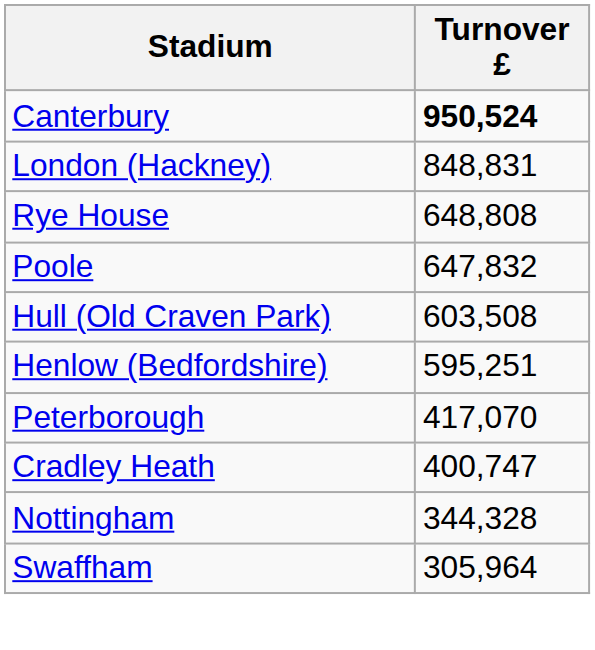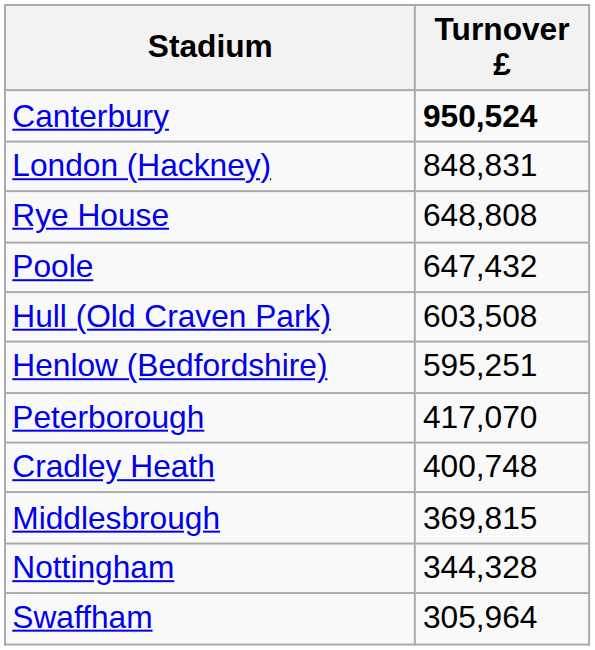Poole | Turnover £: 647,832 -> 647,432
Cradley Heath | Turnover £: 400,747 -> 400,748
+ row: Middlesbrough | 369,815
